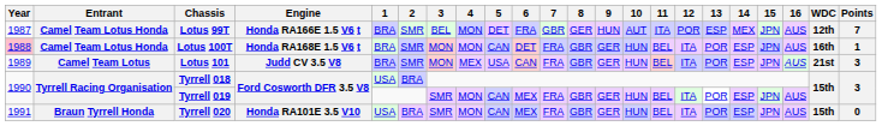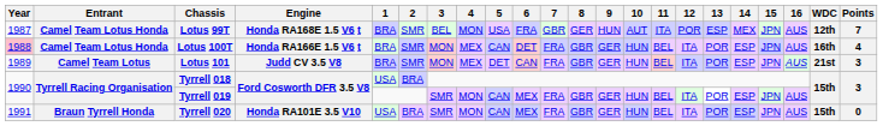Lotus 99T | Engine: Honda RA166E 1.5 V6 t -> Honda RA168E 1.5 V6 t
Lotus 99T | 5: DET -> USA
Lotus 100T | Engine: Honda RA168E 1.5 V6 t -> Honda RA166E 1.5 V6 t
Lotus 100T | 4: MON -> MEX
Lotus 100T | Points: 1 -> 4
Lotus 101 | 5: USA -> DET
